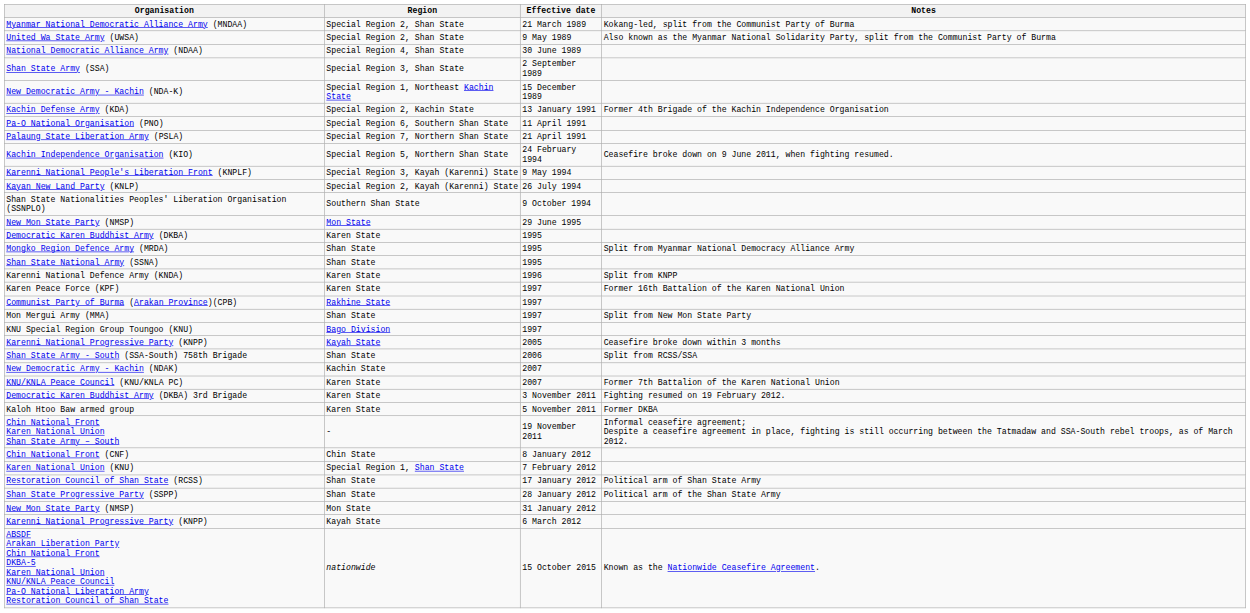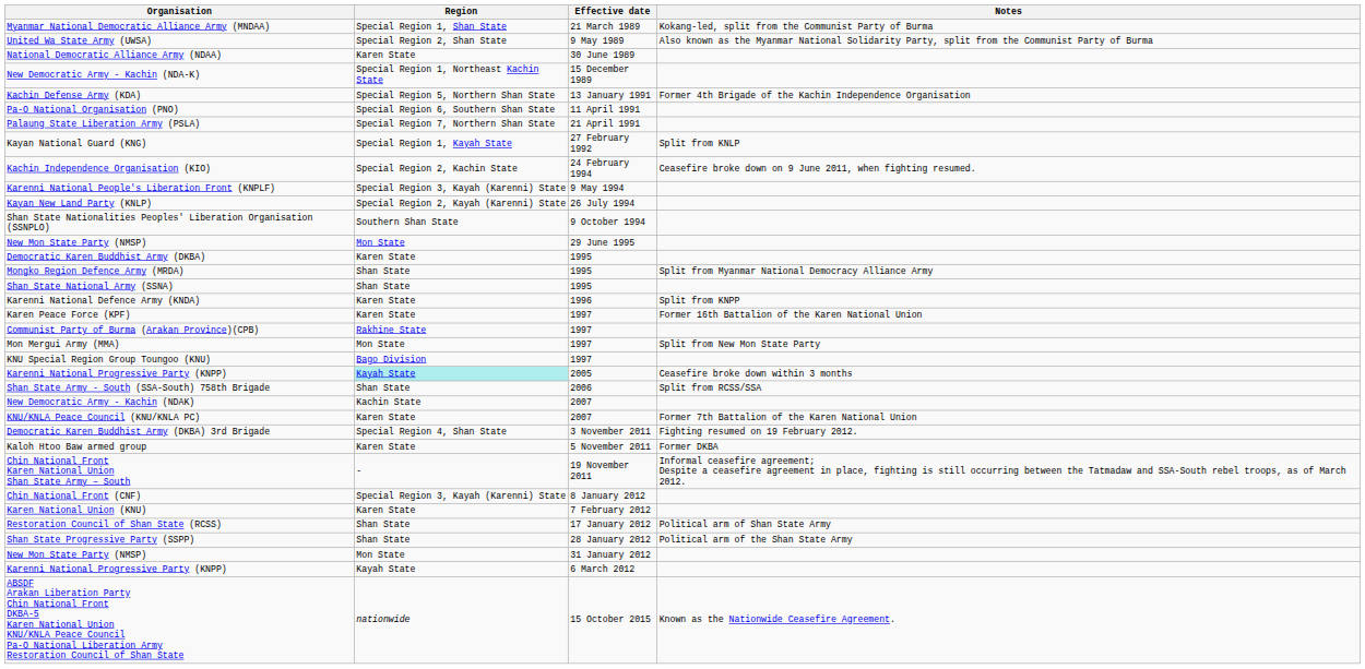Myanmar National Democratic Alliance Army (MNDAA) | Region: Special Region 2, Shan State -> Special Region 1, Shan State
National Democratic Alliance Army (NDAA) | Region: Special Region 4, Shan State -> Karen State
- row: Shan State Army (SSA) | Special Region 3, Shan State | 2 September 1989
Kachin Defense Army (KDA) | Region: Special Region 2, Kachin State -> Special Region 5, Northern Shan State
+ row: Kayan National Guard (KNG) | Special Region 1, Kayah State | 27 February 1992 | Split from KNLP
Kachin Independence Organisation (KIO) | Region: Special Region 5, Northern Shan State -> Special Region 2, Kachin State
Mon Mergui Army (MMA) | Region: Shan State -> Mon State
Karenni National Progressive Party (KNPP) / 2005 | Region: no background -> paleturquoise background
Democratic Karen Buddhist Army (DKBA) 3rd Brigade | Region: Karen State -> Special Region 4, Shan State
Chin National Front (CNF) | Region: Chin State -> Special Region 3, Kayah (Karenni) State
Karen National Union (KNU) | Region: Special Region 1, Shan State -> Karen State
